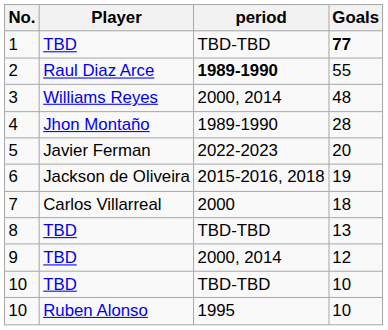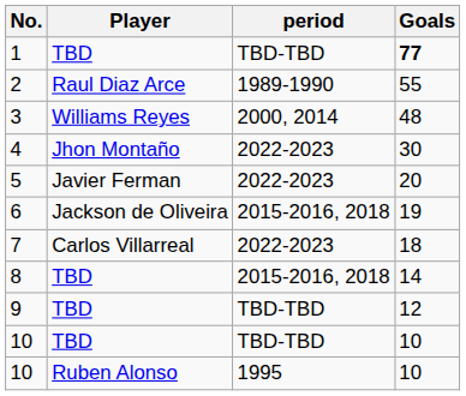2 | period: bold -> normal
4 | period: 1989-1990 -> 2022-2023
4 | Goals: 28 -> 30
7 | period: 2000 -> 2022-2023
8 | period: TBD-TBD -> 2015-2016, 2018
8 | Goals: 13 -> 14
9 | period: 2000, 2014 -> TBD-TBD
